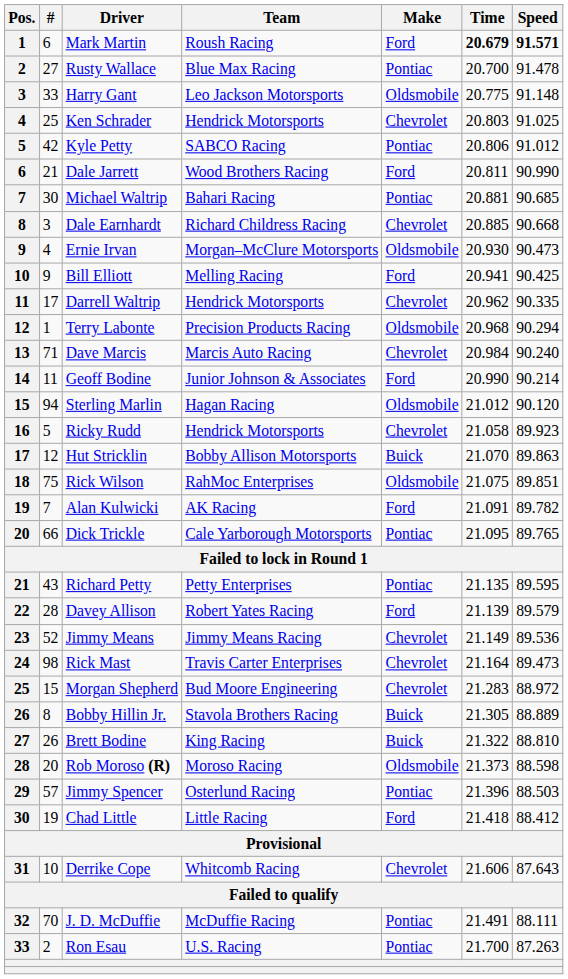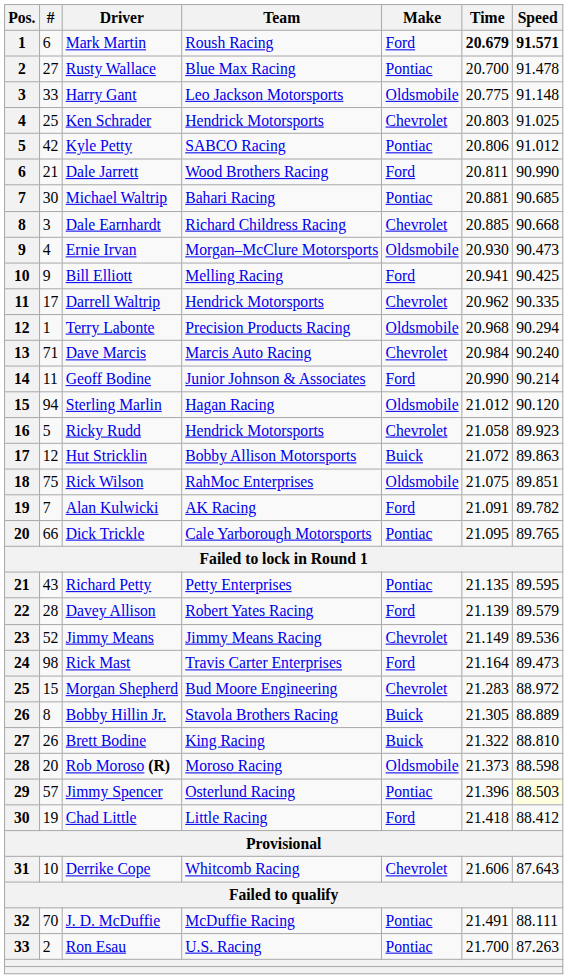Hut Stricklin | Time: 21.070 -> 21.072
Rick Mast | Make: Chevrolet -> Ford
Jimmy Spencer | Speed: no background -> lightyellow background
